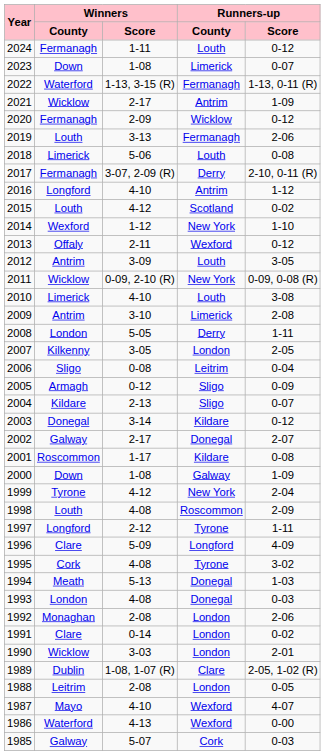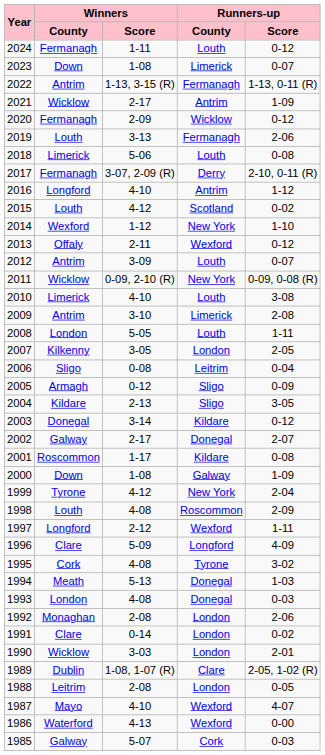2022 | Winners / County: Waterford -> Antrim
2012 | Runners-up / Score: 3-05 -> 0-07
2008 | Runners-up / County: Derry -> Louth
2004 | Runners-up / Score: 0-07 -> 3-05
1997 | Runners-up / County: Tyrone -> Wexford
